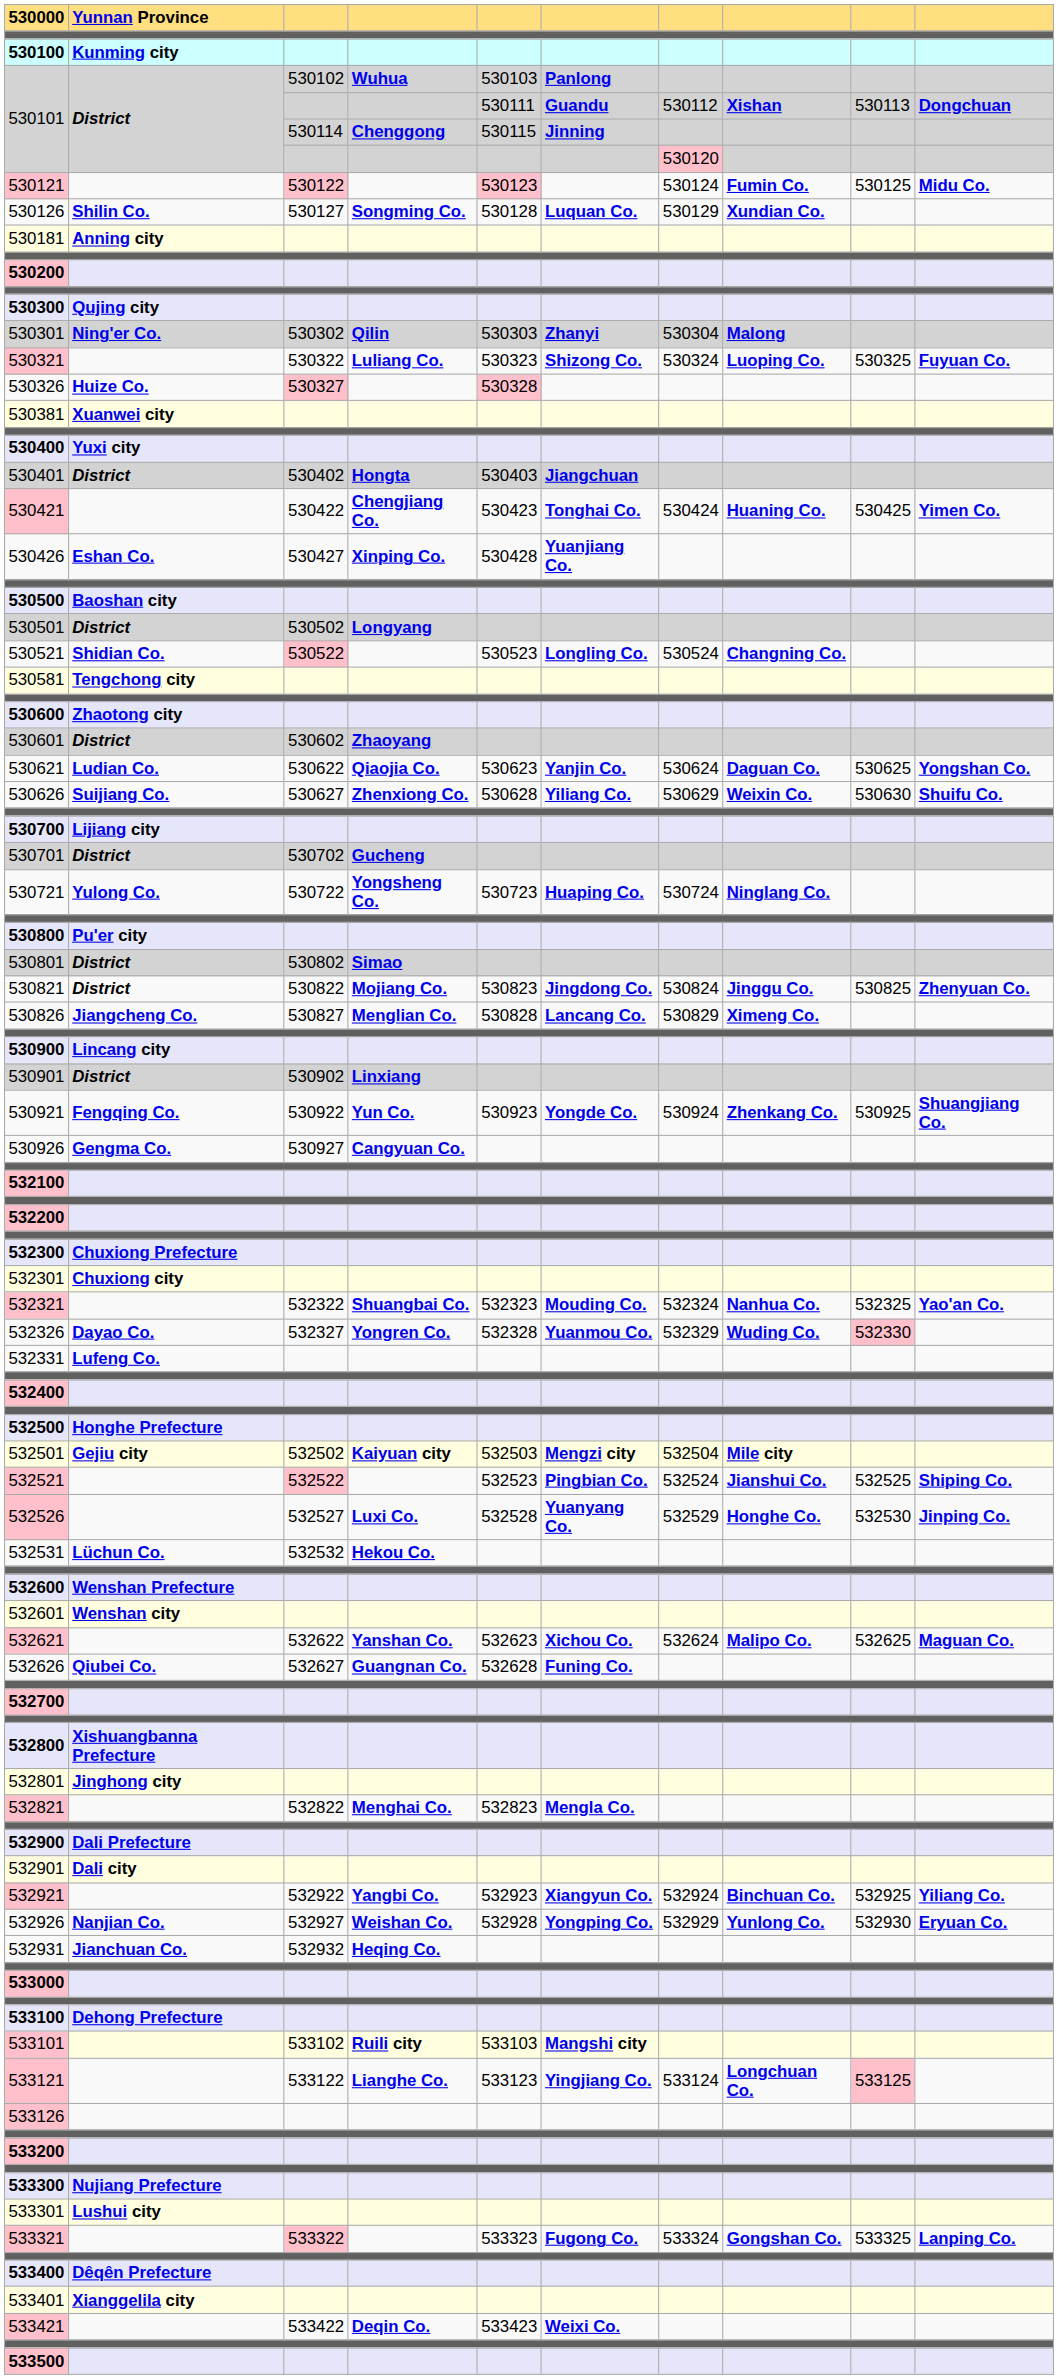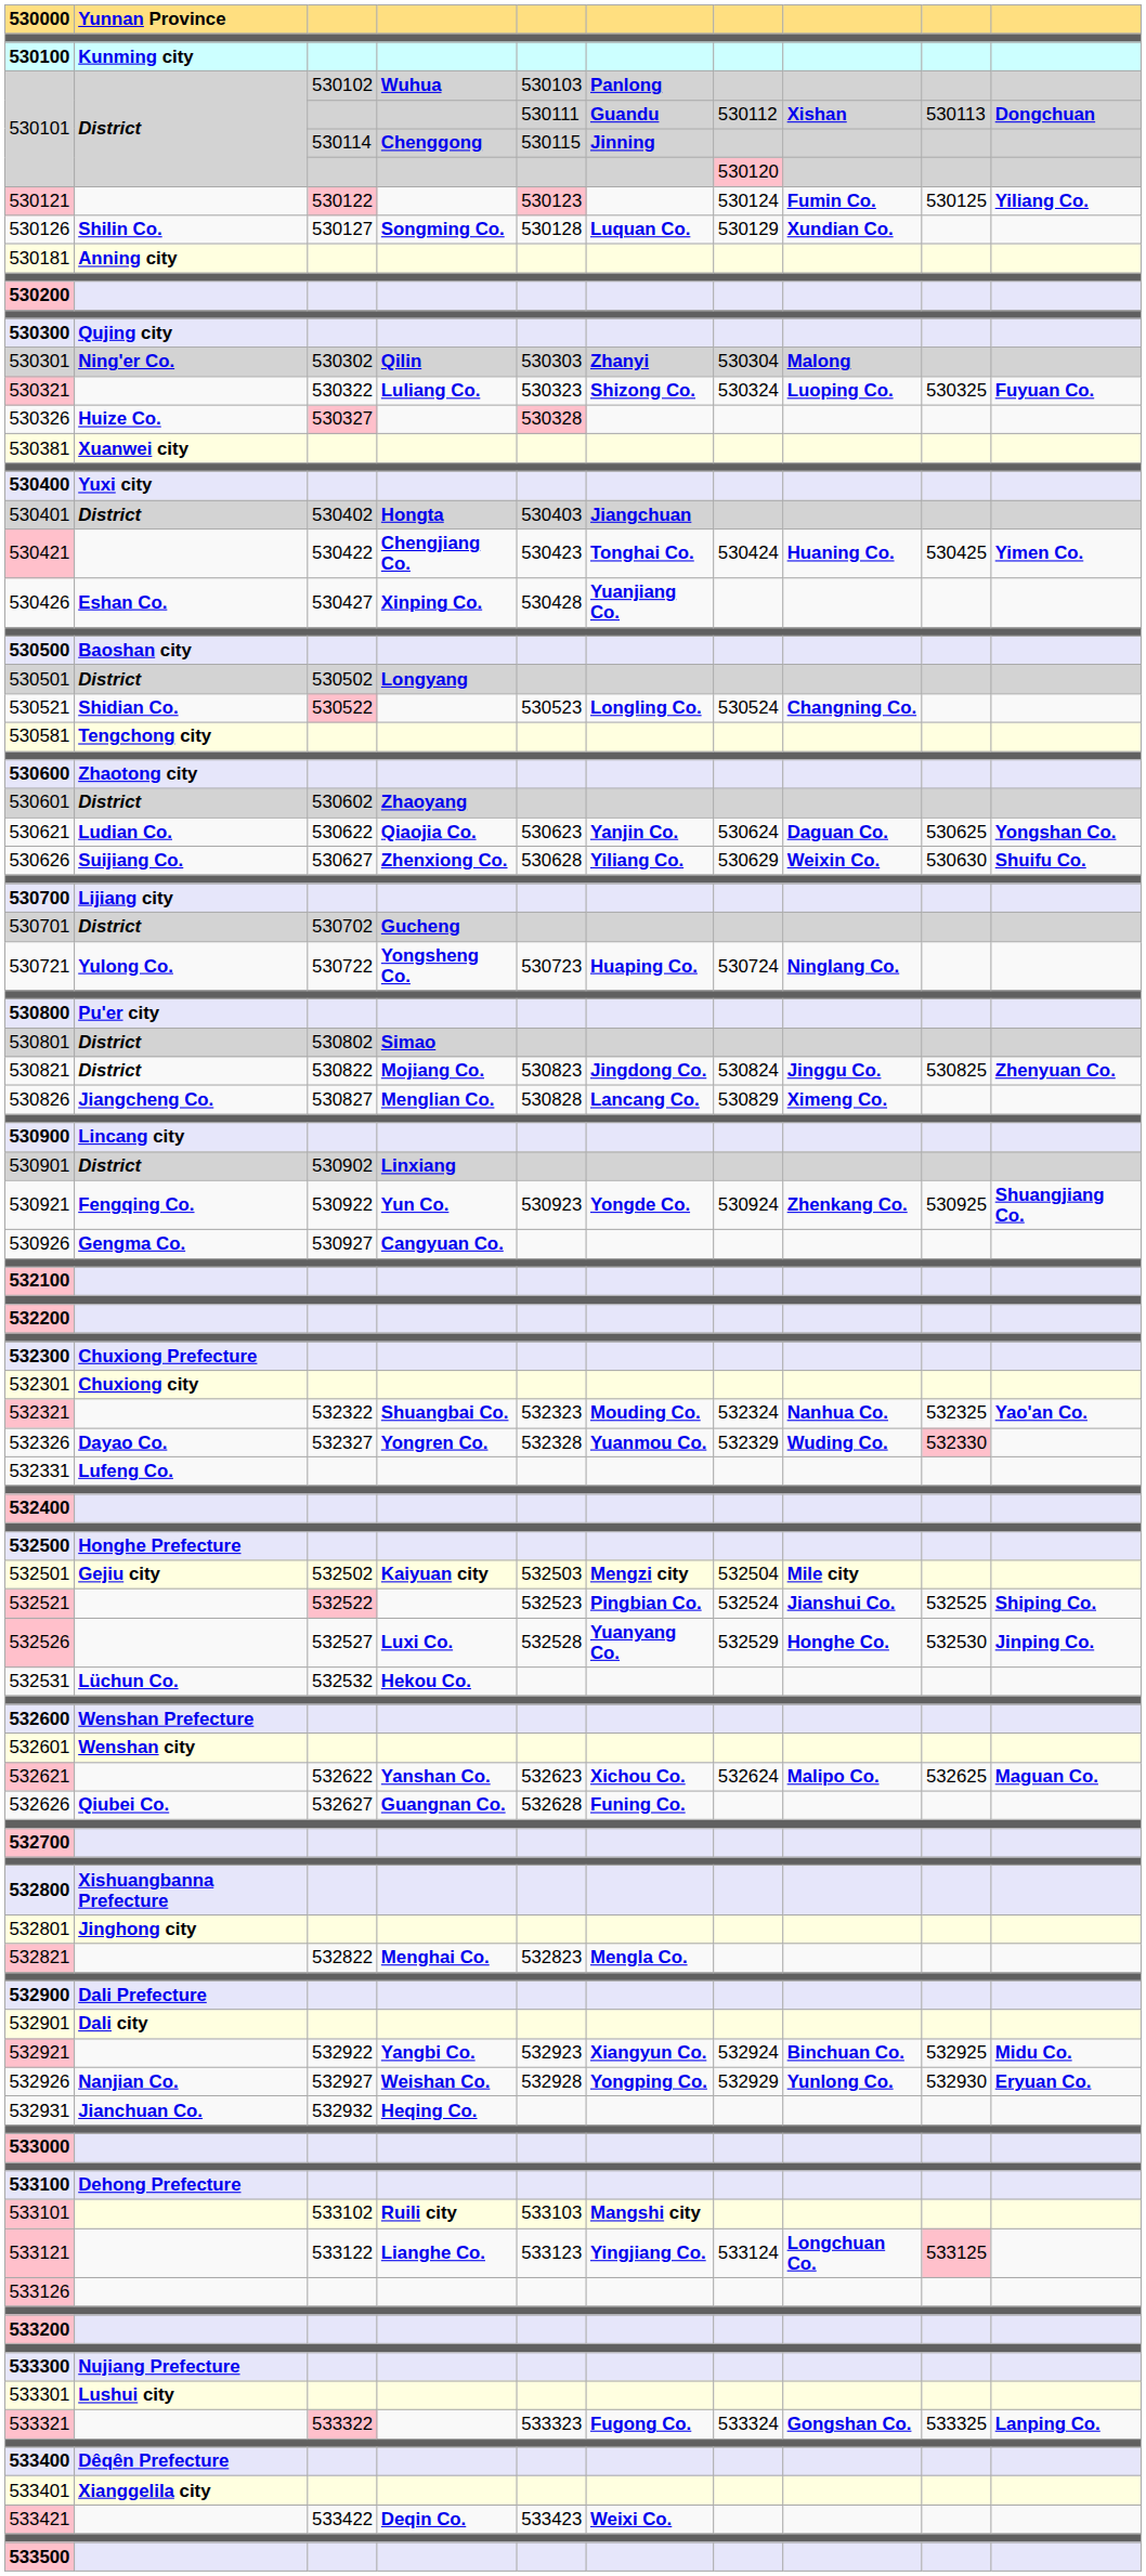530121 | column 10: Midu Co. -> Yiliang Co.
532921 | column 10: Yiliang Co. -> Midu Co.
